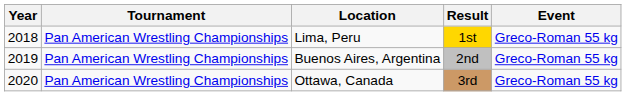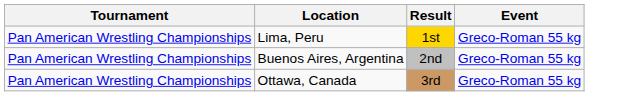- column: Year | 2018 | 2019 | 2020
